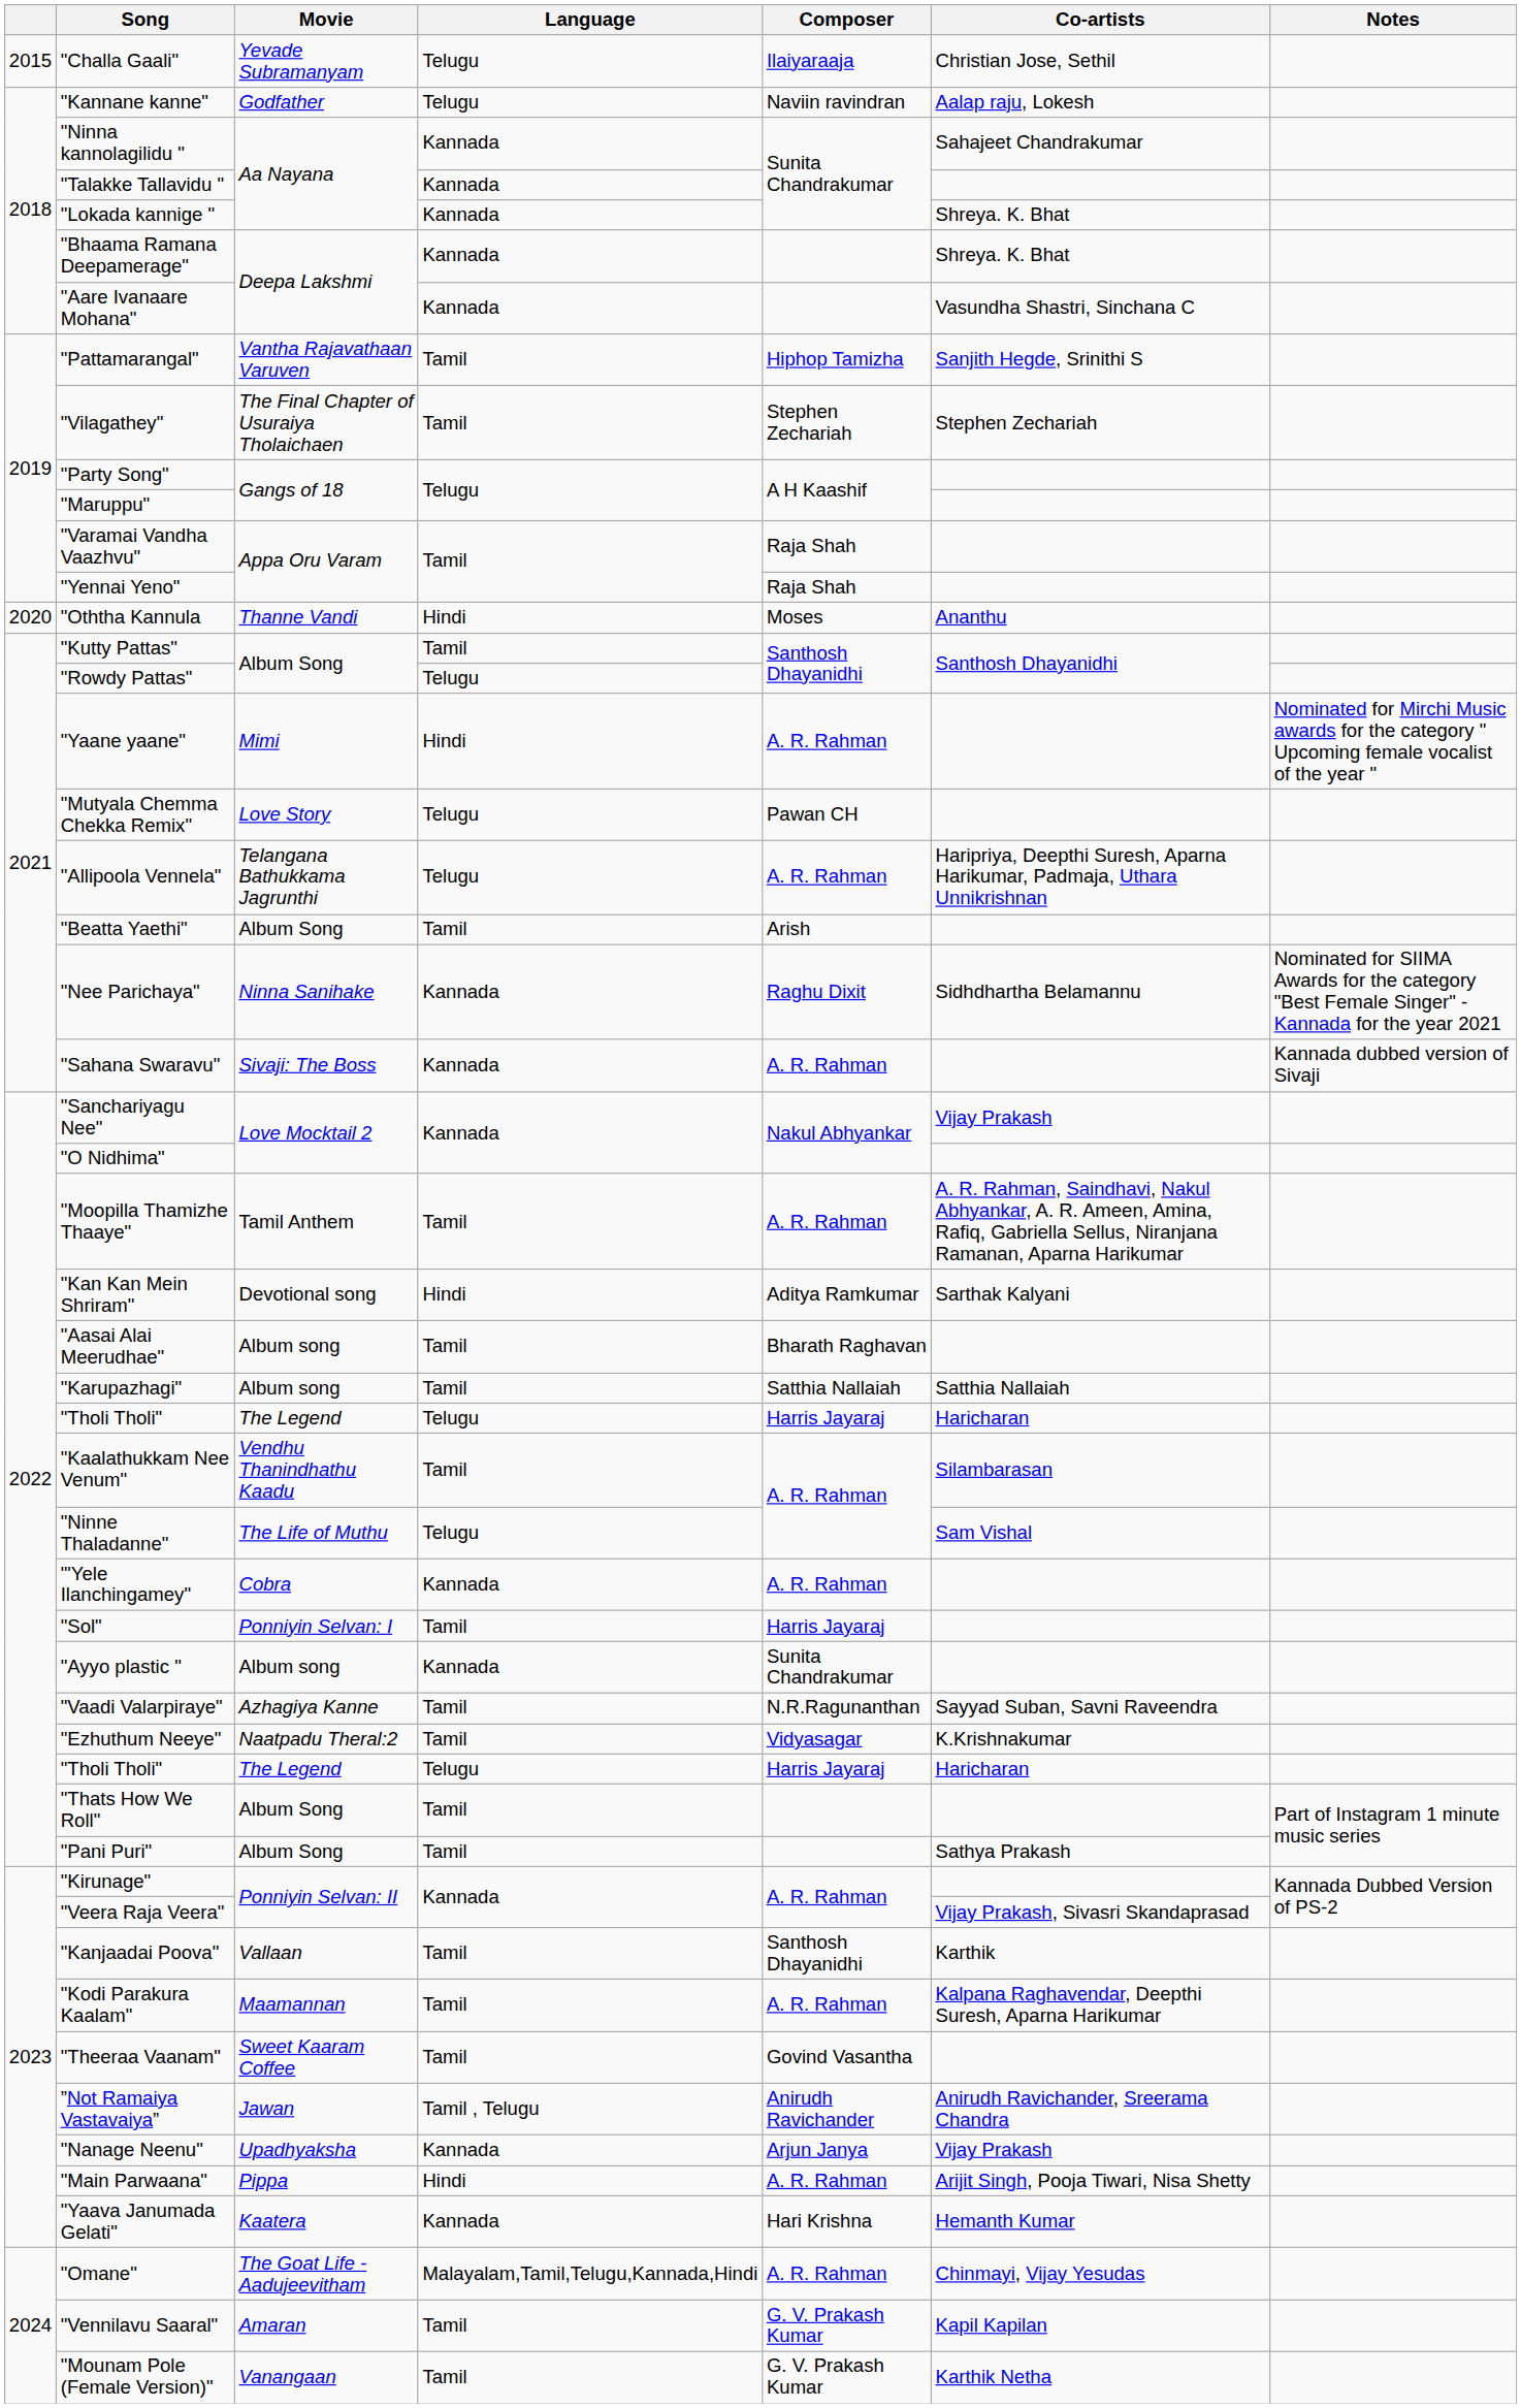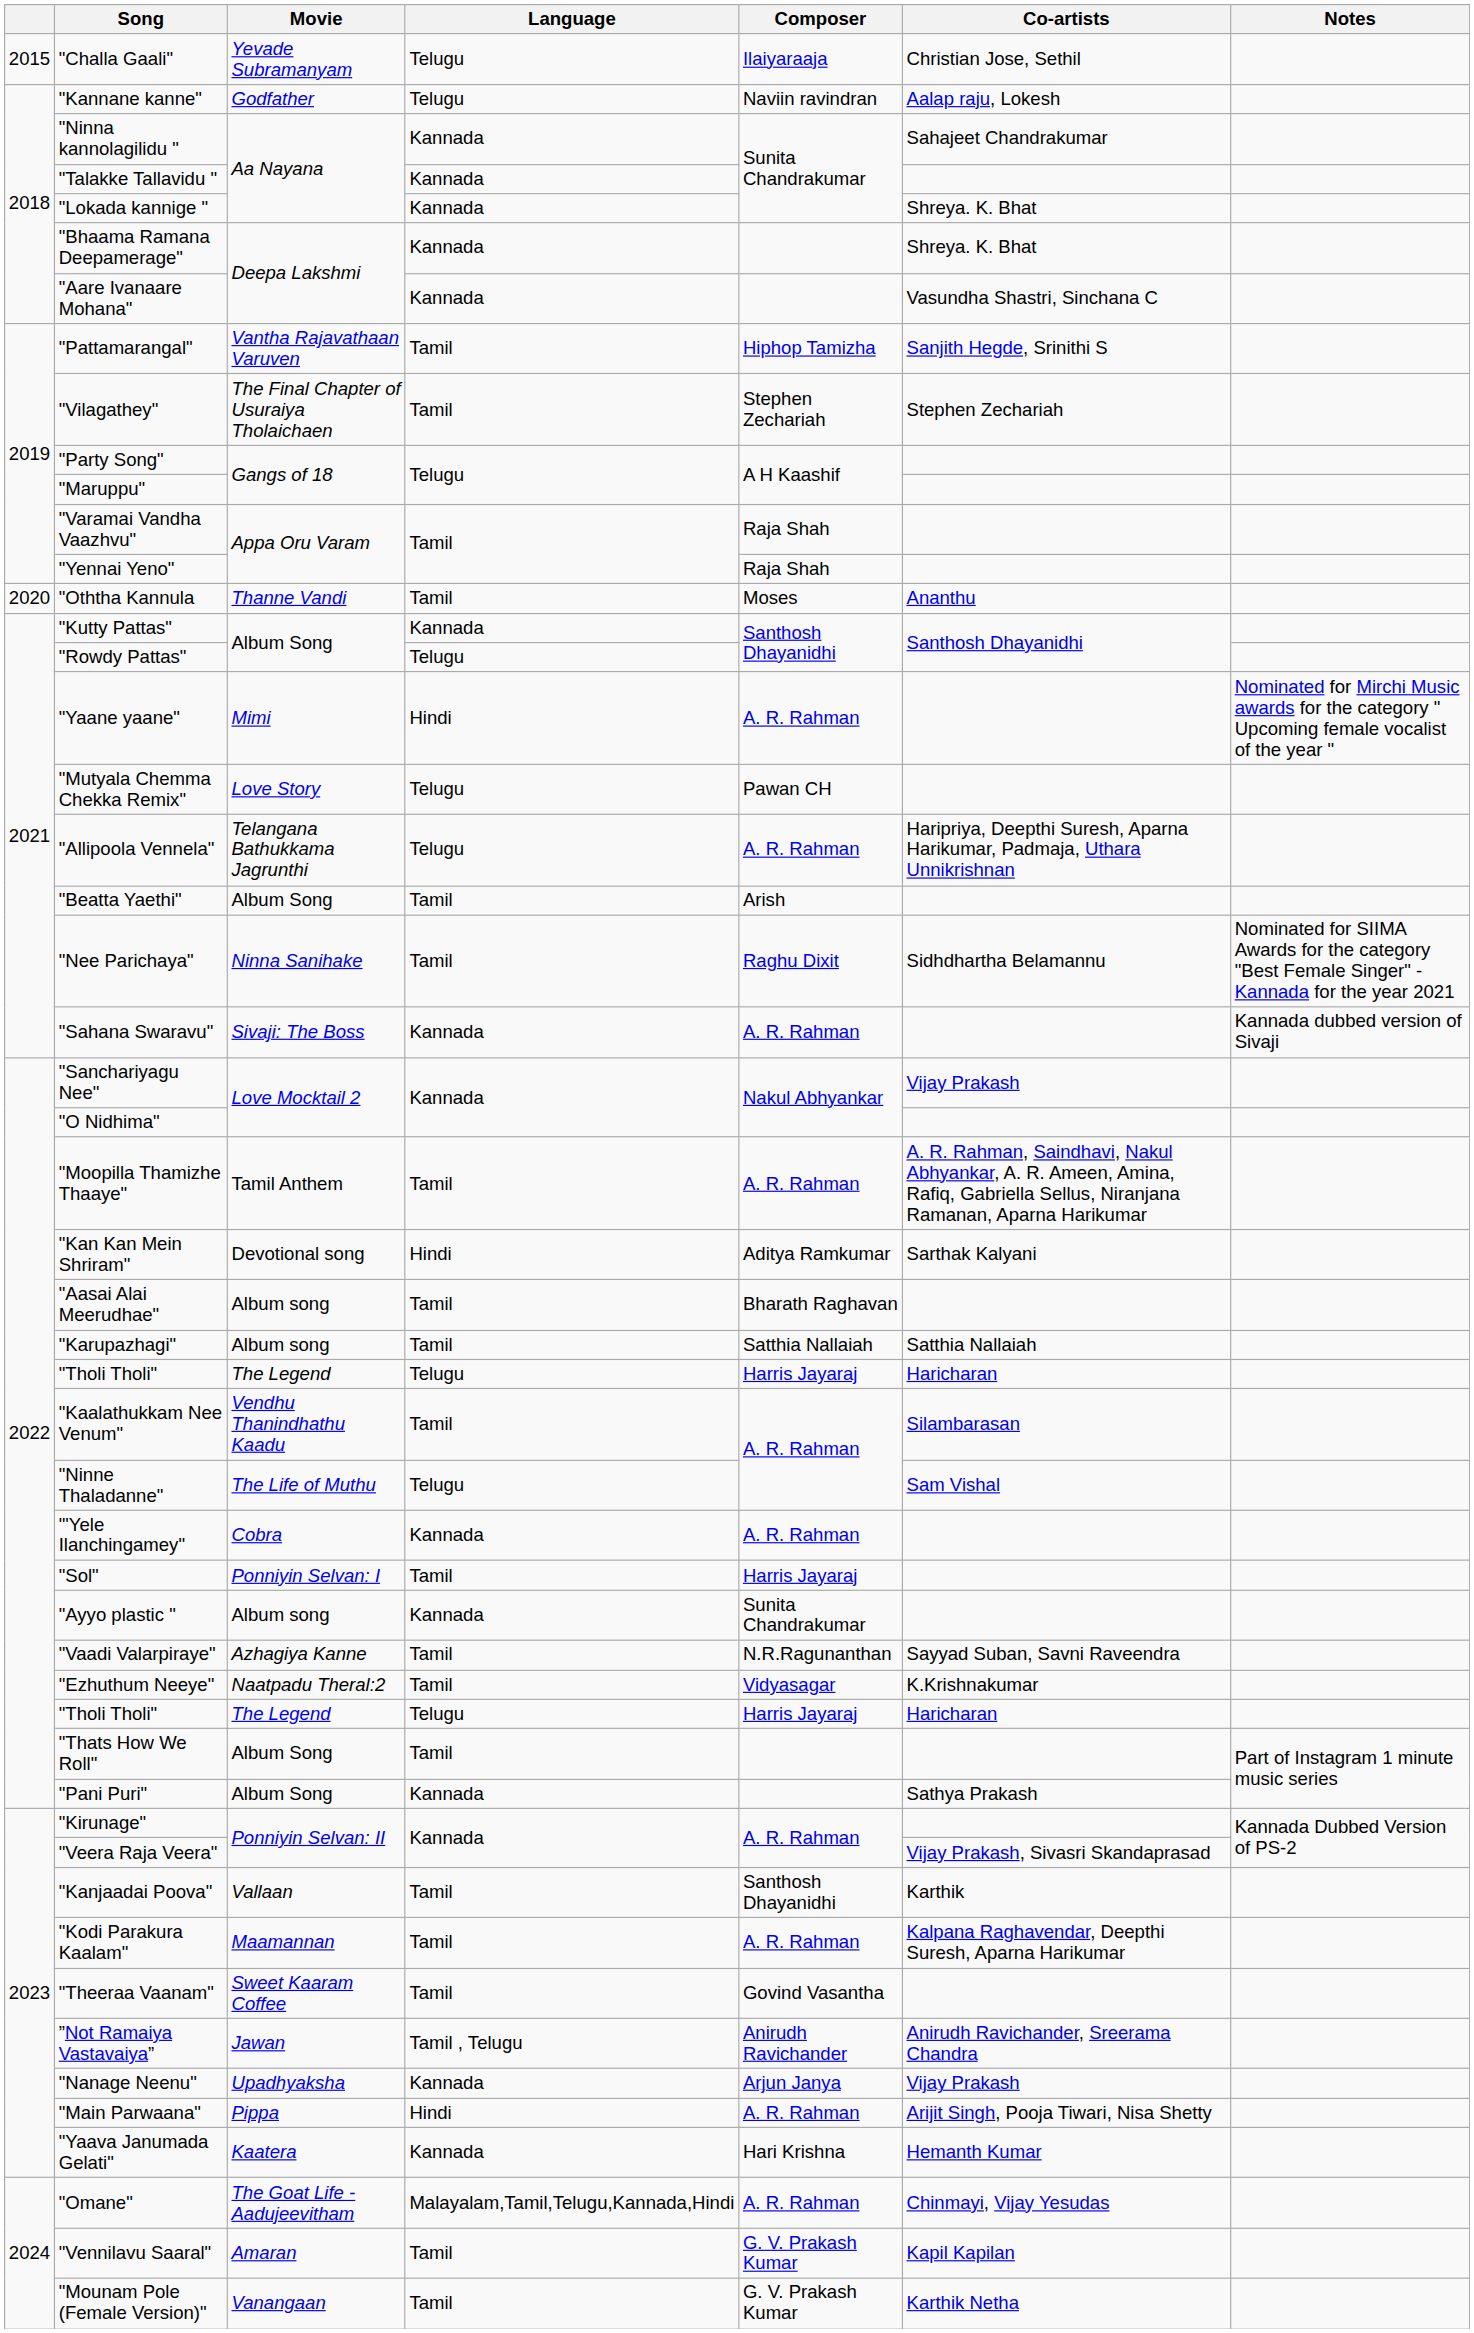"Oththa Kannula | Language: Hindi -> Tamil
"Kutty Pattas" | Language: Tamil -> Kannada
"Nee Parichaya" | Language: Kannada -> Tamil
"Pani Puri" | Language: Tamil -> Kannada
